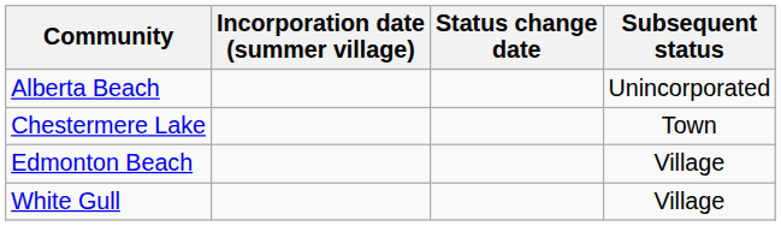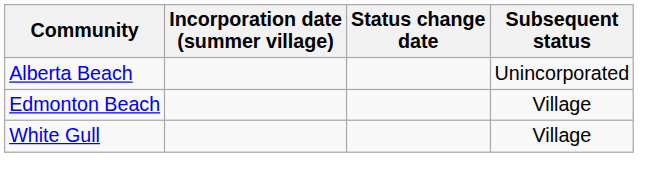- row: Chestermere Lake | Town
